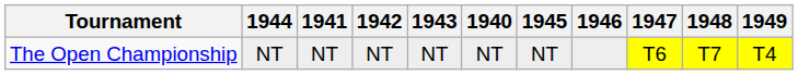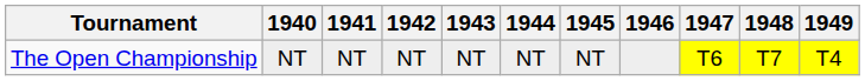columns swapped: 1940 <-> 1944
